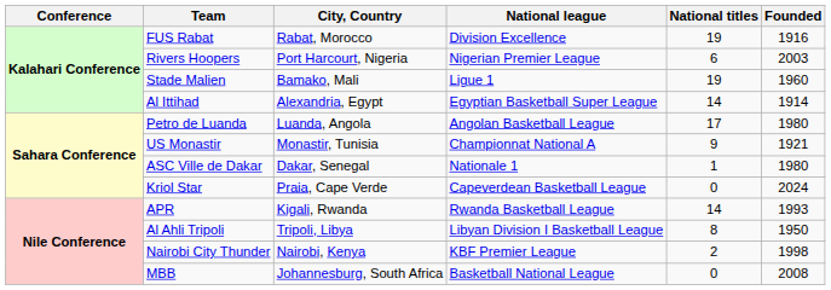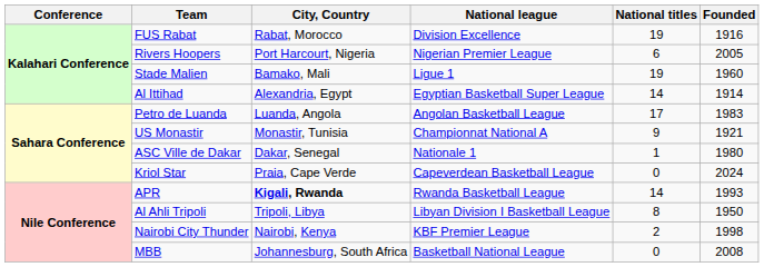Rivers Hoopers | Founded: 2003 -> 2005
Petro de Luanda | Founded: 1980 -> 1983
APR | City, Country: normal -> bold
